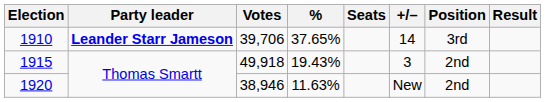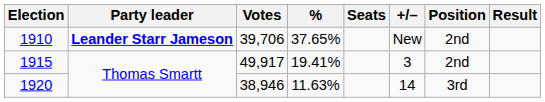1910 | +/–: 14 -> New
1910 | Position: 3rd -> 2nd
1915 | Votes: 49,918 -> 49,917
1915 | %: 19.43% -> 19.41%
1920 | +/–: New -> 14
1920 | Position: 2nd -> 3rd
